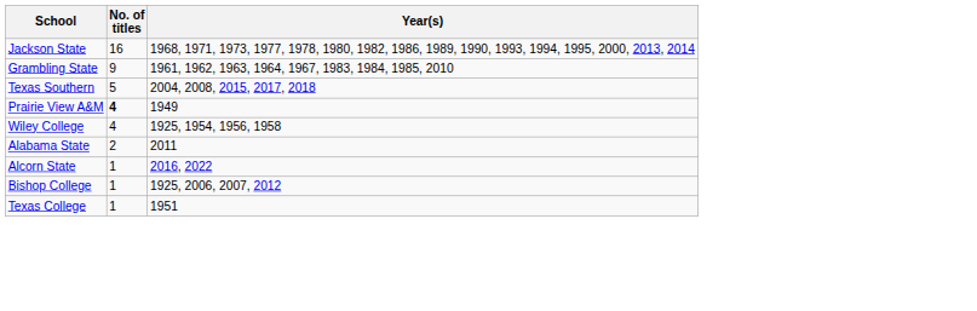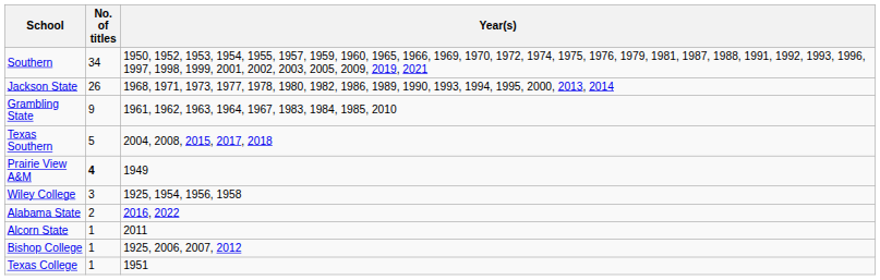+ row: Southern | 34 | 1950, 1952, 1953, 1954, 1955, 1957, 1959, 1960, 1965, 1966, 1969, 1970, 1972, 1974, 1975, 1976, 1979, 1981, 1987, 1988, 1991, 1992, 1993, 1996, 1997, 1998, 1999, 2001, 2002, 2003, 2005, 2009, 2019, 2021
Jackson State | No. of titles: 16 -> 26
Wiley College | No. of titles: 4 -> 3
Alabama State | Year(s): 2011 -> 2016, 2022
Alcorn State | Year(s): 2016, 2022 -> 2011
